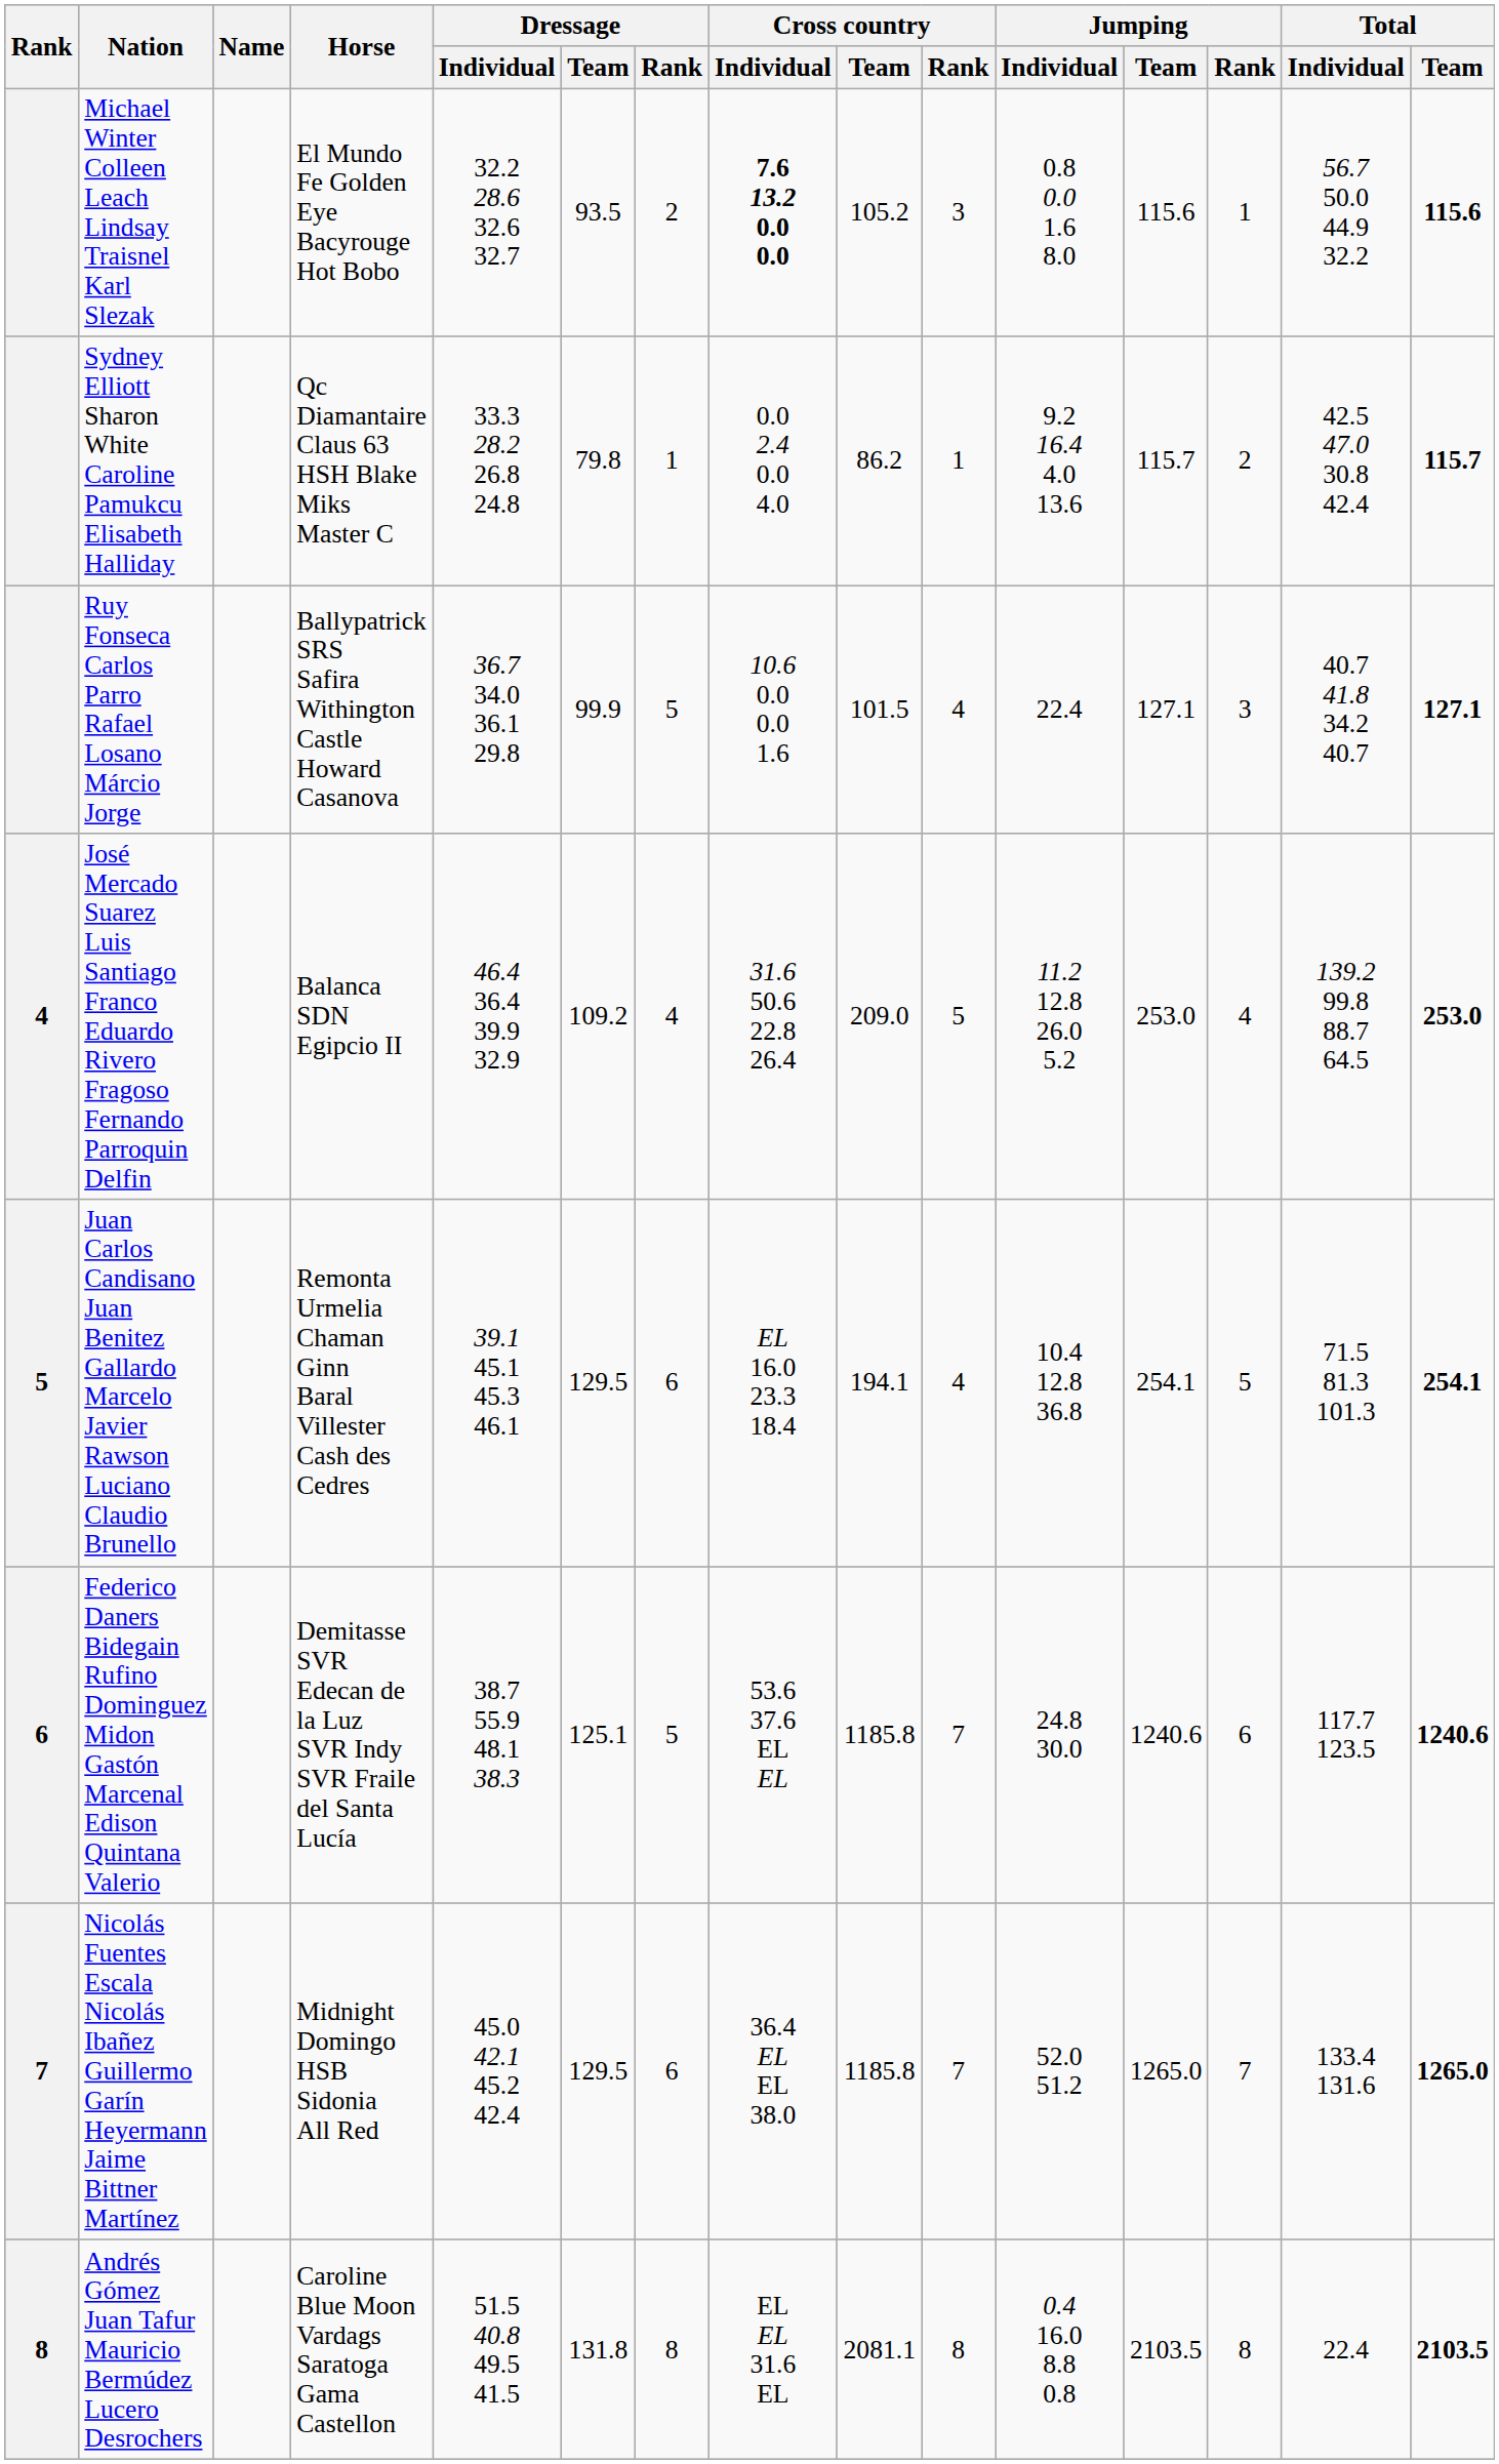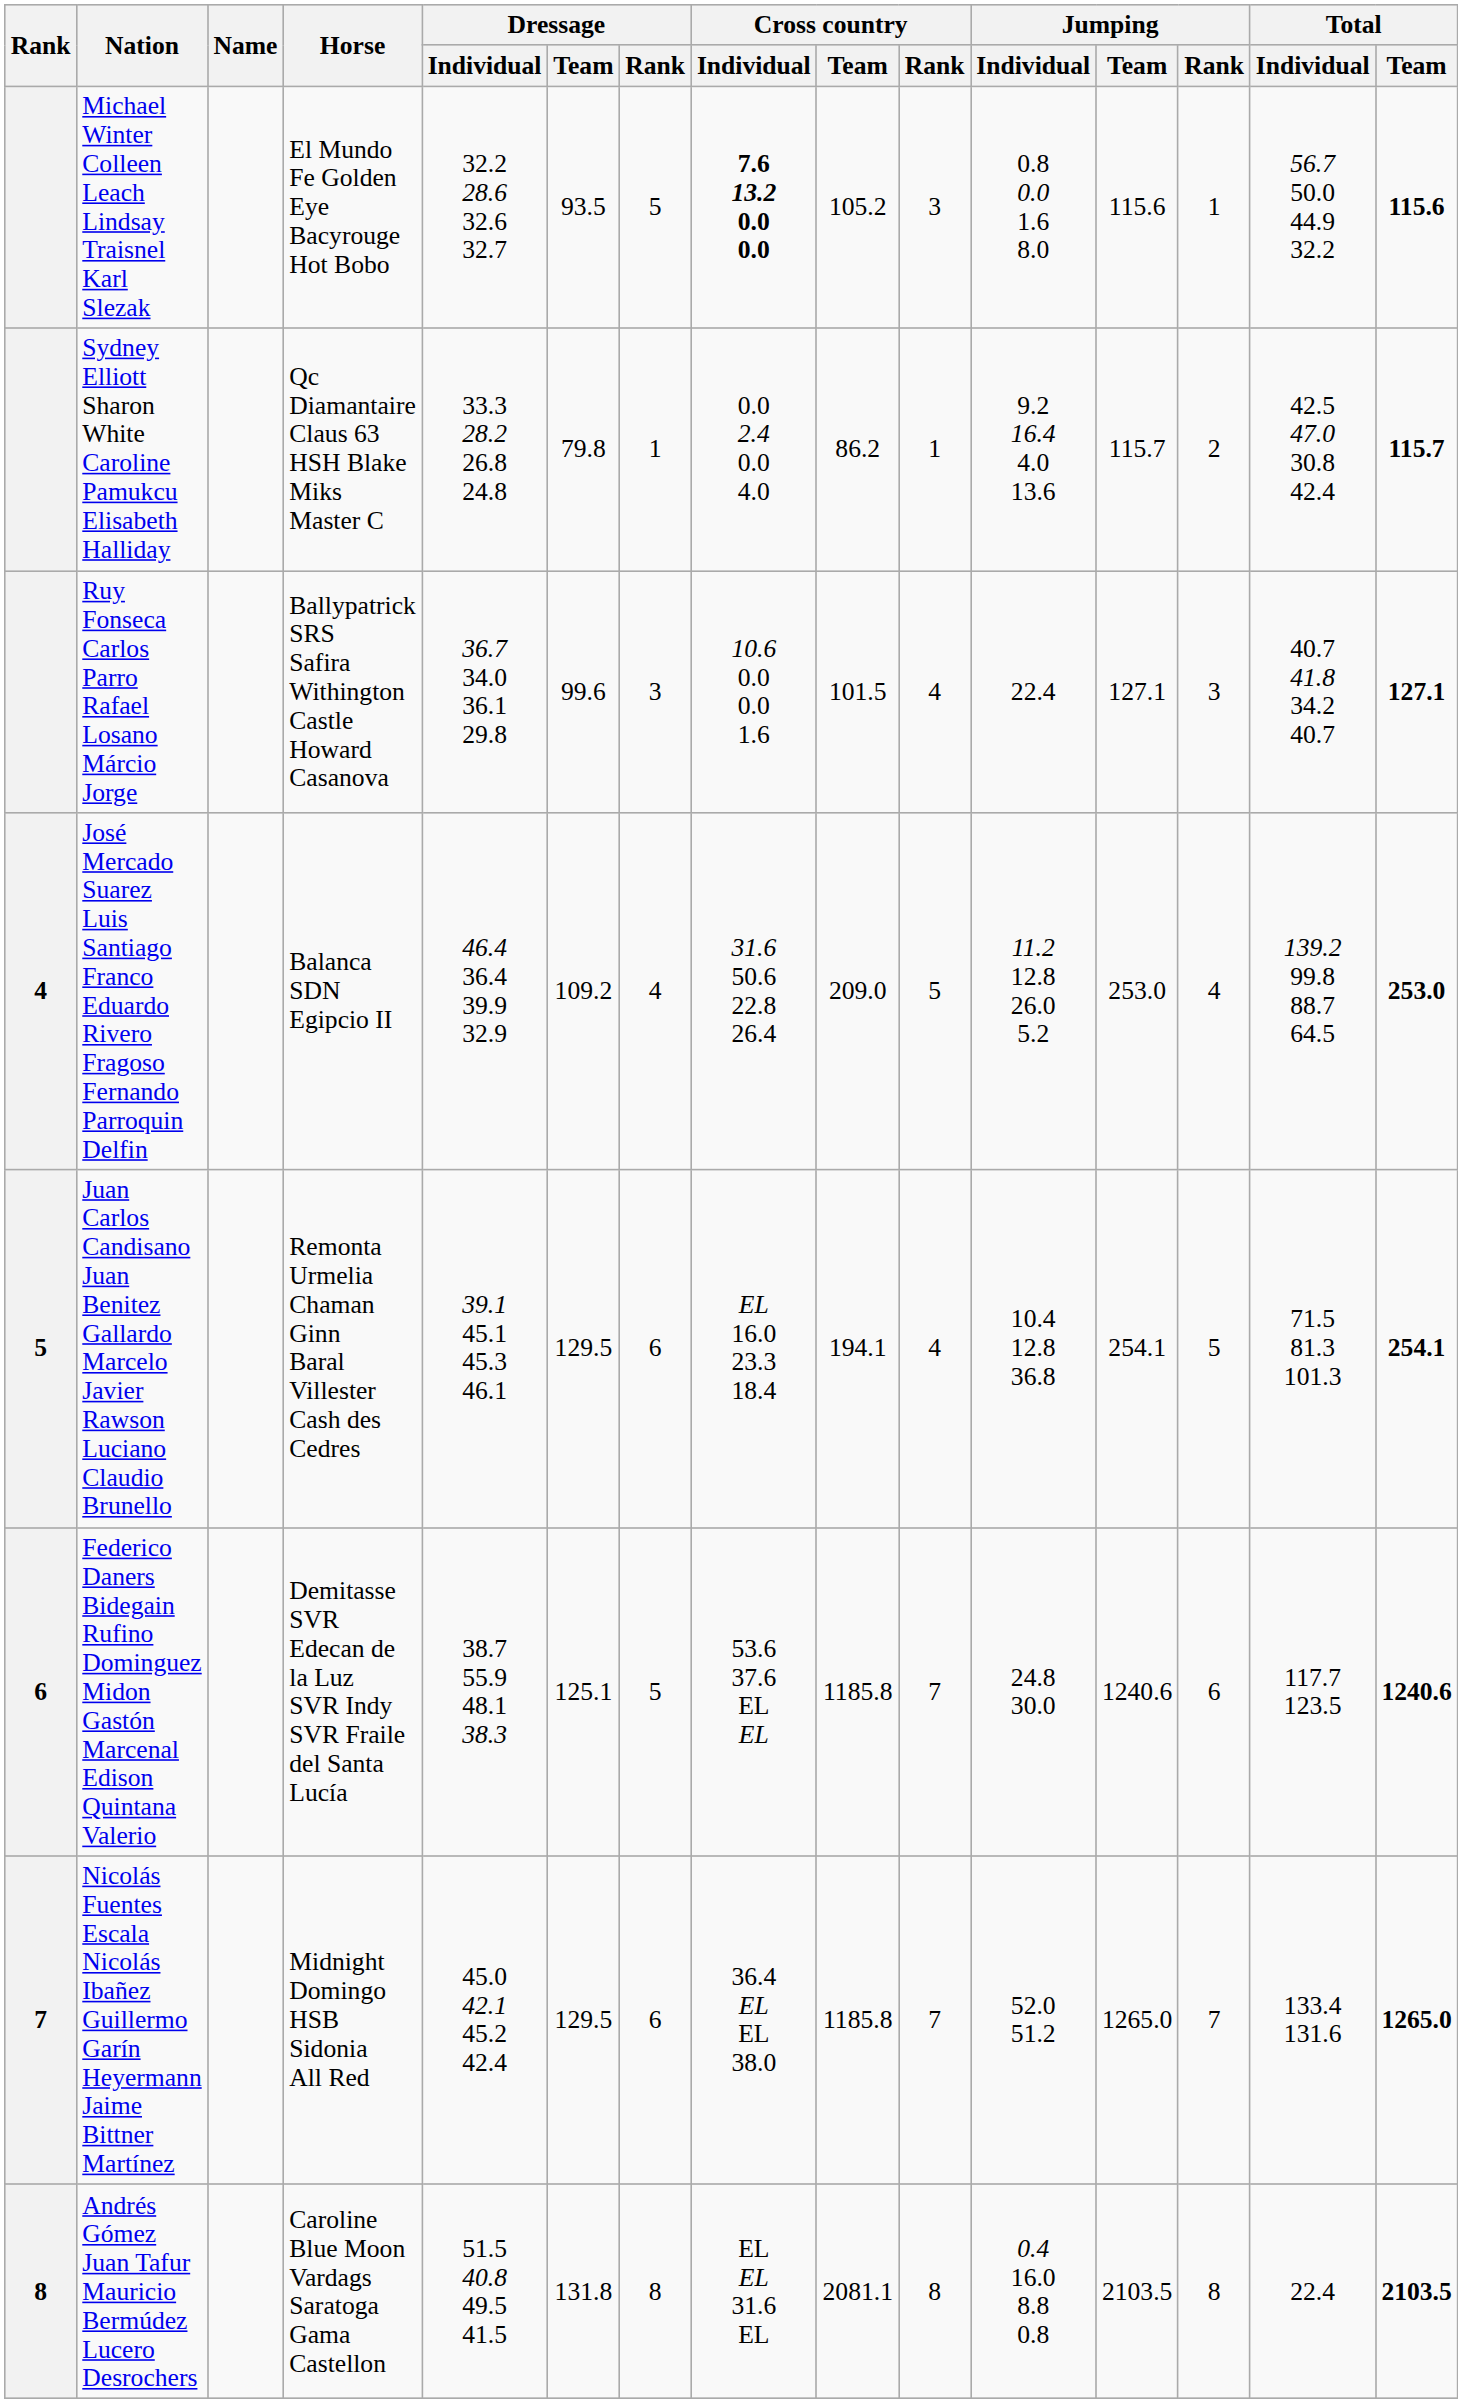Michael Winter Colleen Leach Lindsay Traisnel Karl Slezak | Dressage / Rank: 2 -> 5
Ruy Fonseca Carlos Parro Rafael Losano Márcio Jorge | Dressage / Team: 99.9 -> 99.6
Ruy Fonseca Carlos Parro Rafael Losano Márcio Jorge | Dressage / Rank: 5 -> 3
